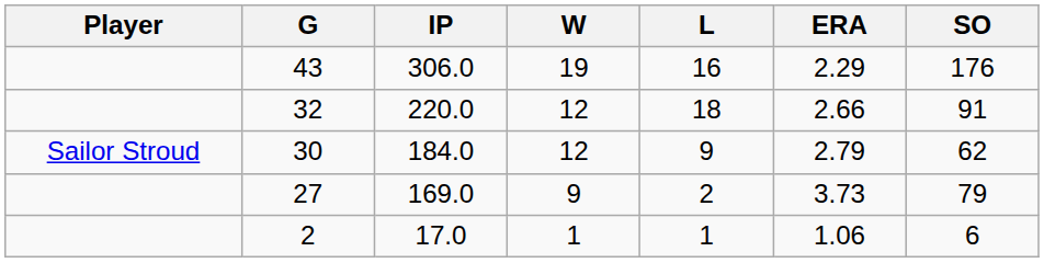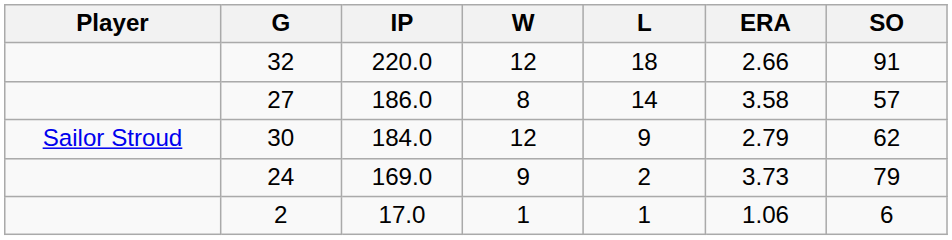- row: 43 | 306.0 | 19 | 16 | 2.29 | 176
+ row: 27 | 186.0 | 8 | 14 | 3.58 | 57
169.0 | G: 27 -> 24
